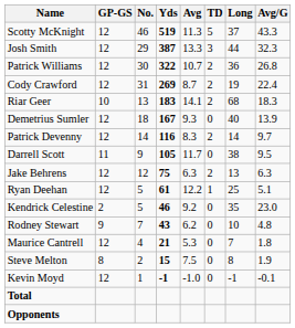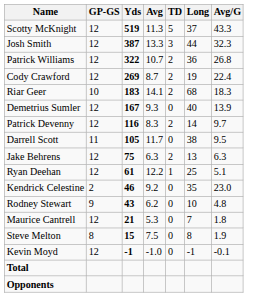- column: No. | 46 | 29 | 30 | 31 | 13 | 18 | 14 | 9 | 12 | 5 | 5 | 7 | 4 | 2 | 1
